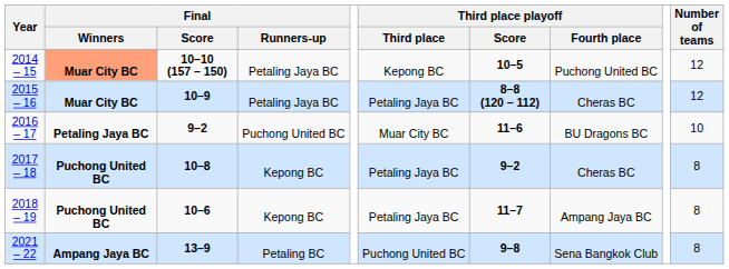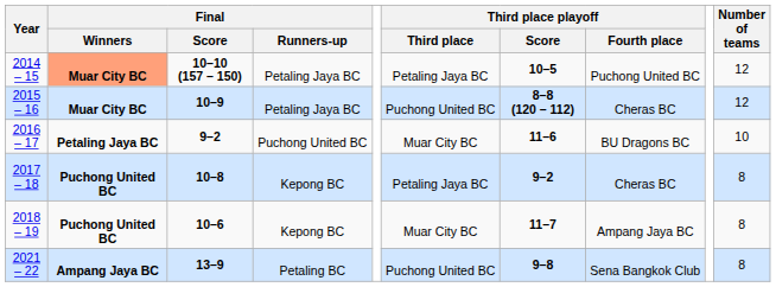2014 – 15 | Third place playoff / Third place: Kepong BC -> Petaling Jaya BC
2015 – 16 | Third place playoff / Third place: Petaling Jaya BC -> Puchong United BC
2018 – 19 | Third place playoff / Third place: Petaling Jaya BC -> Muar City BC
